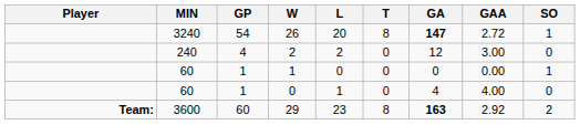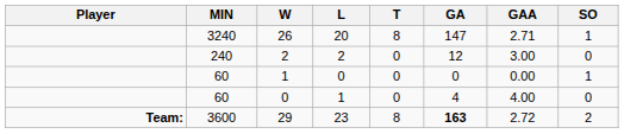- column: GP | 54 | 4 | 1 | 1 | 60
26 | GA: bold -> normal
26 | GAA: 2.72 -> 2.71
29 | GAA: 2.92 -> 2.72
